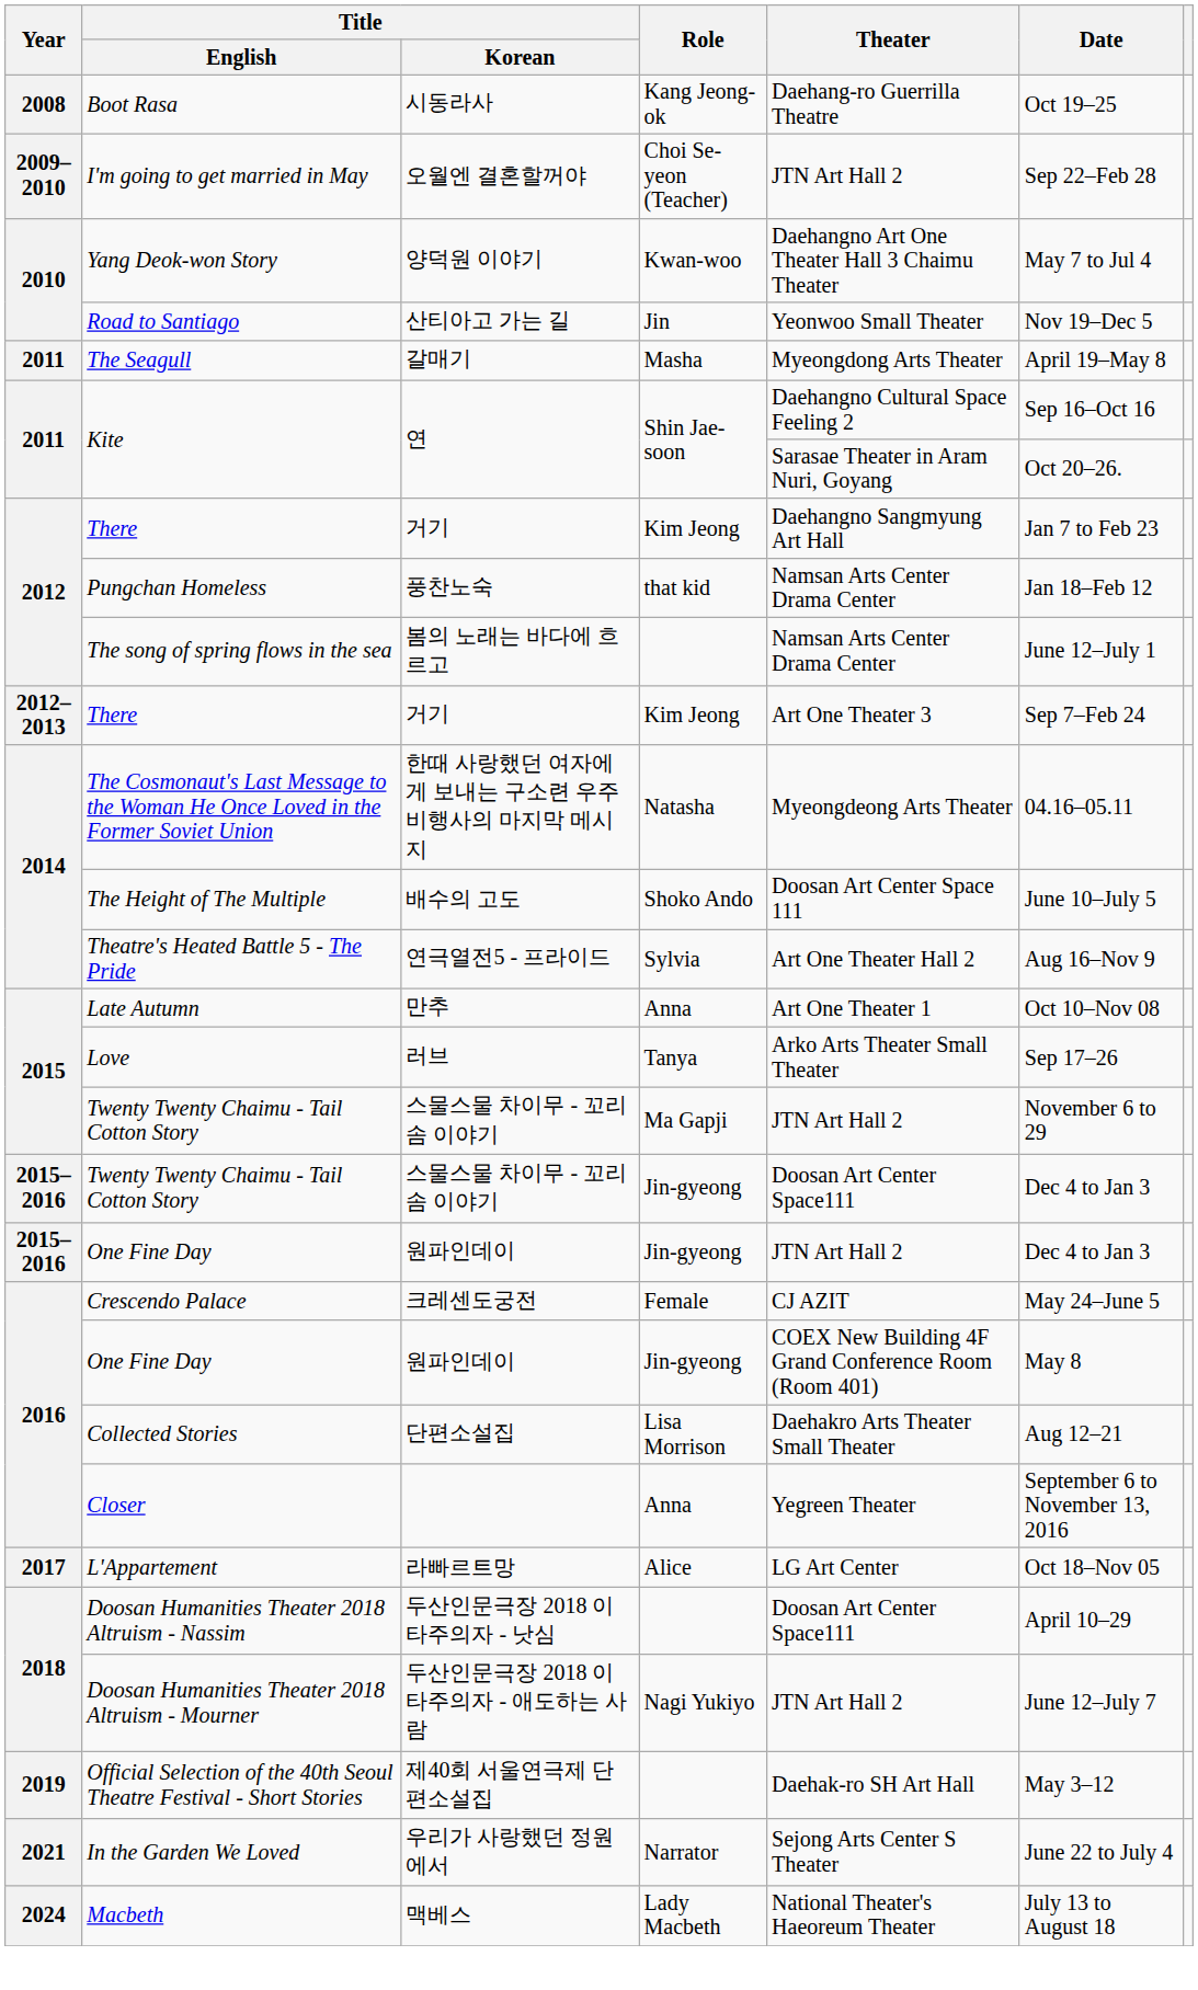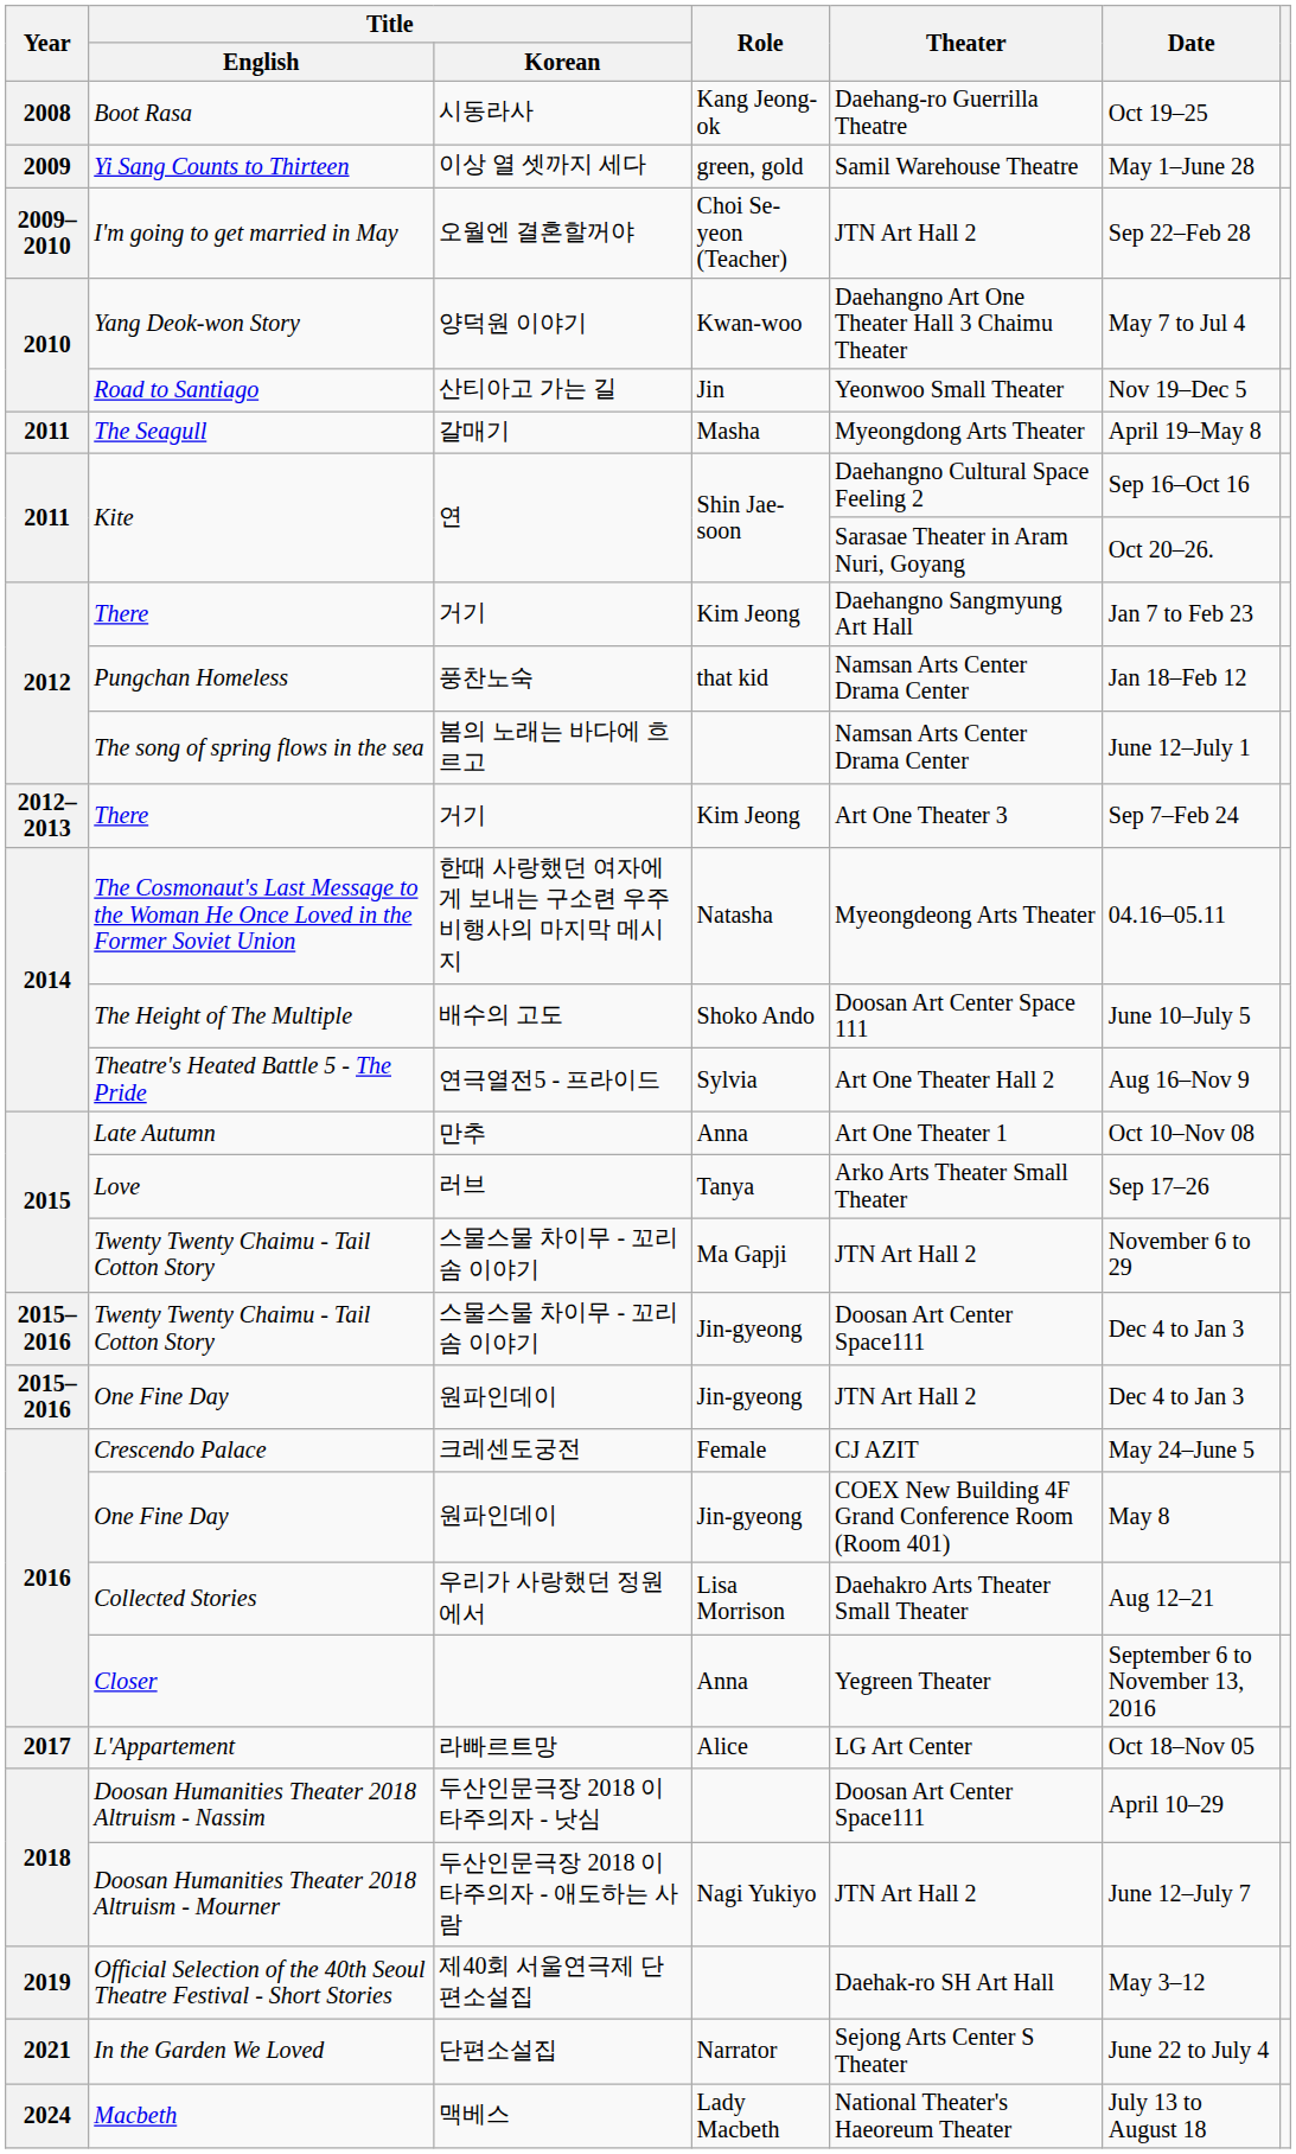+ row: 2009 | Yi Sang Counts to Thirteen | 이상 열 셋까지 세다 | green, gold | Samil Warehouse Theatre | May 1–June 28
Collected Stories | Title / Korean: 단편소설집 -> 우리가 사랑했던 정원에서
In the Garden We Loved | Title / Korean: 우리가 사랑했던 정원에서 -> 단편소설집
